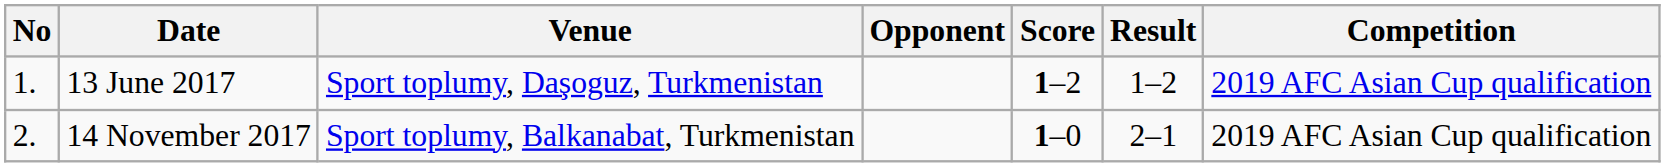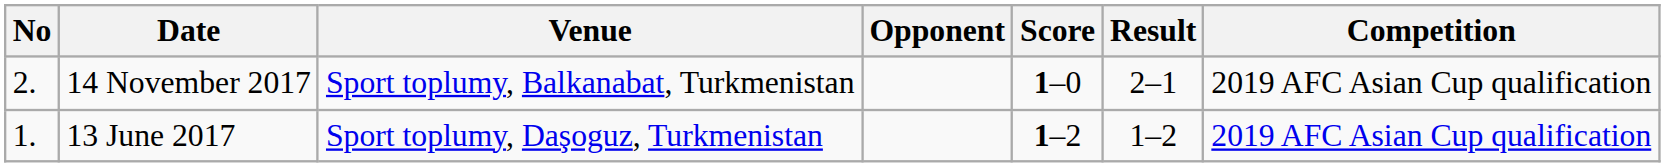rows swapped: 13 June 2017 <-> 14 November 2017
